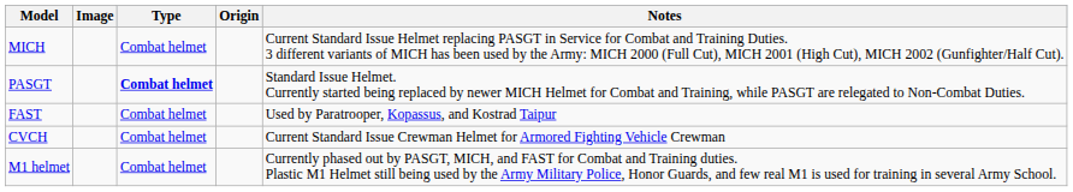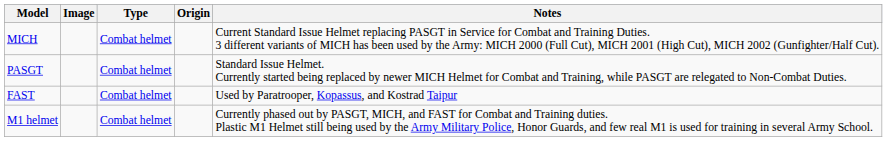PASGT | Type: bold -> normal
- row: CVCH | Combat helmet | Current Standard Issue Crewman Helmet for Armored Fighting Vehicle Crewman
